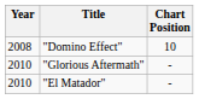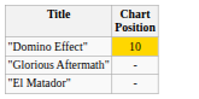- column: Year | 2008 | 2010 | 2010
"Domino Effect" | Chart Position: no background -> gold background
